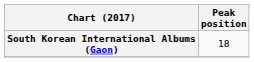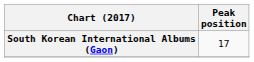South Korean International Albums (Gaon) | Peak position: 18 -> 17
